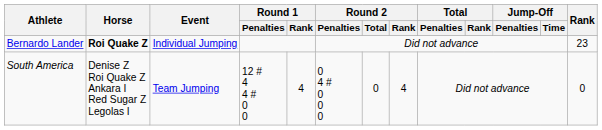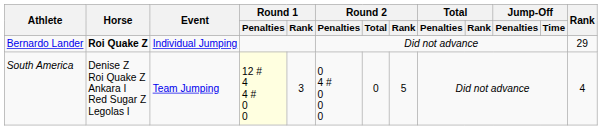Bernardo Lander | Rank: 23 -> 29
South America | Round 1 / Penalties: no background -> lightyellow background
South America | Round 1 / Rank: 4 -> 3
South America | Round 2 / Rank: 4 -> 5
South America | Rank: 0 -> 4
